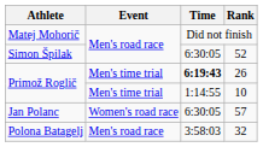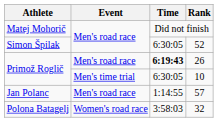26 | Event: Men's time trial -> Men's road race
10 | Time: 1:14:55 -> 6:30:05
57 | Event: Women's road race -> Men's road race
57 | Time: 6:30:05 -> 1:14:55
32 | Event: Men's road race -> Women's road race
